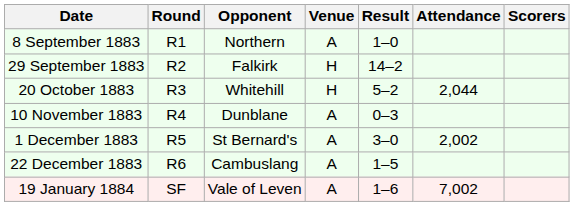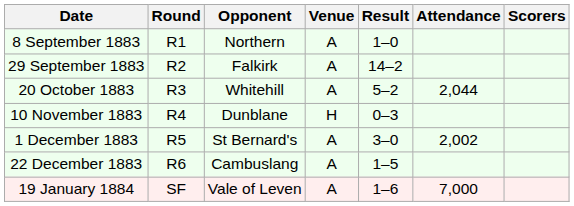29 September 1883 | Venue: H -> A
20 October 1883 | Venue: H -> A
10 November 1883 | Venue: A -> H
19 January 1884 | Attendance: 7,002 -> 7,000
